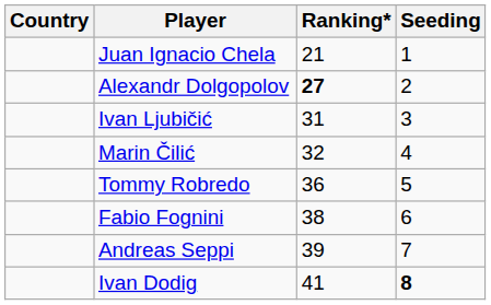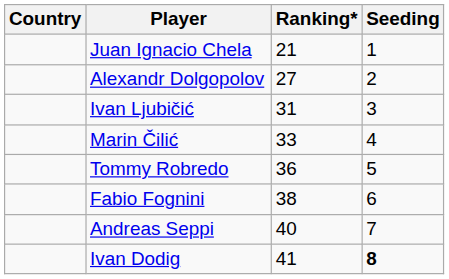Alexandr Dolgopolov | Ranking*: bold -> normal
Marin Čilić | Ranking*: 32 -> 33
Andreas Seppi | Ranking*: 39 -> 40
